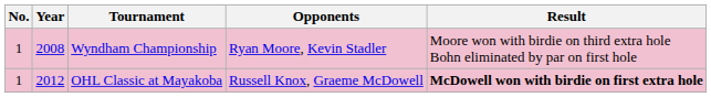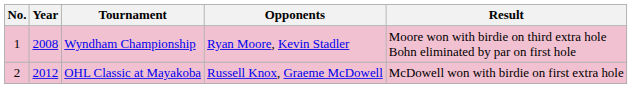OHL Classic at Mayakoba | No.: 1 -> 2
OHL Classic at Mayakoba | Result: bold -> normal
